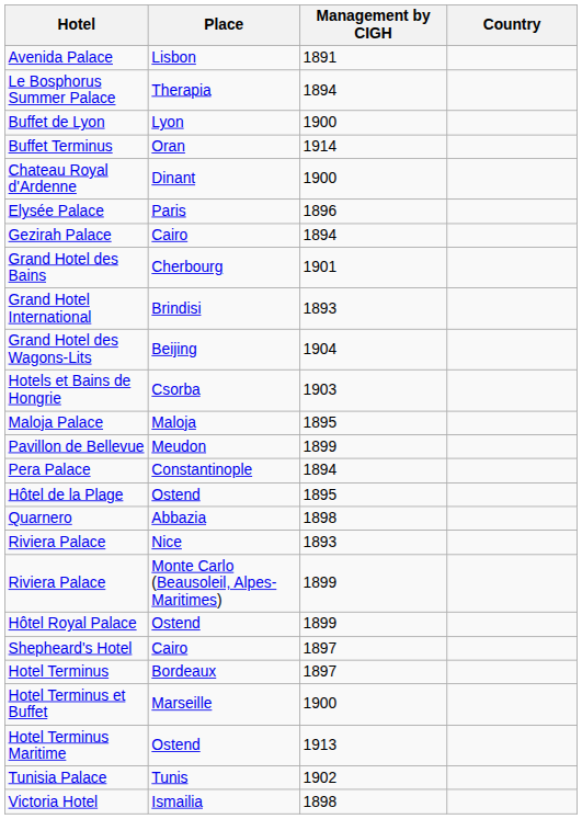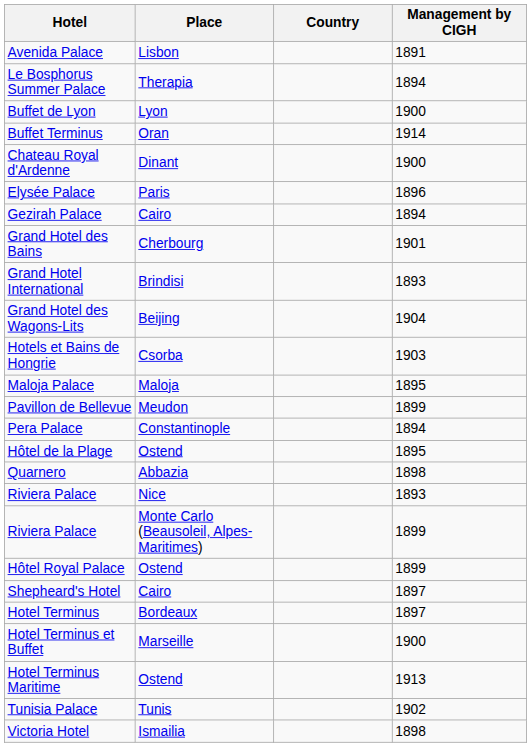columns swapped: Country <-> Management by CIGH
